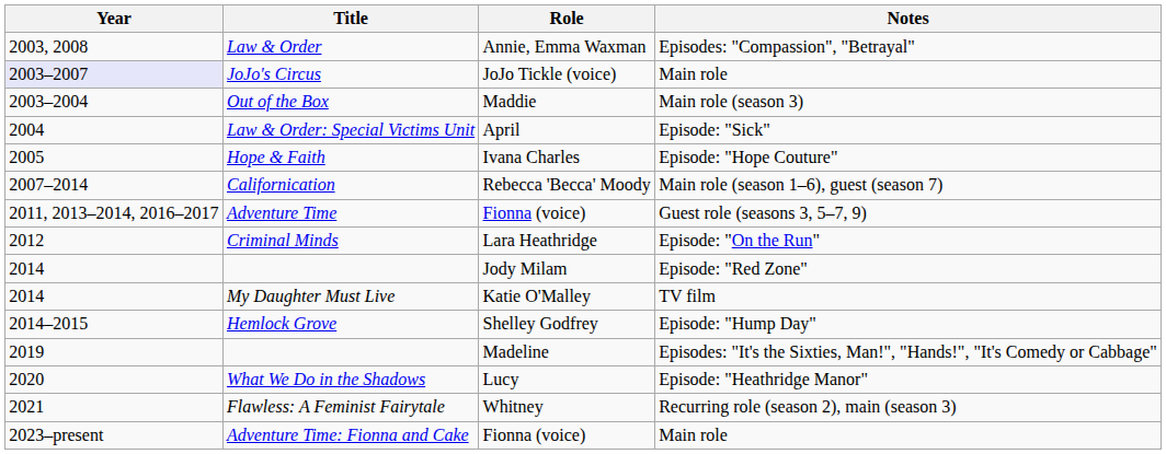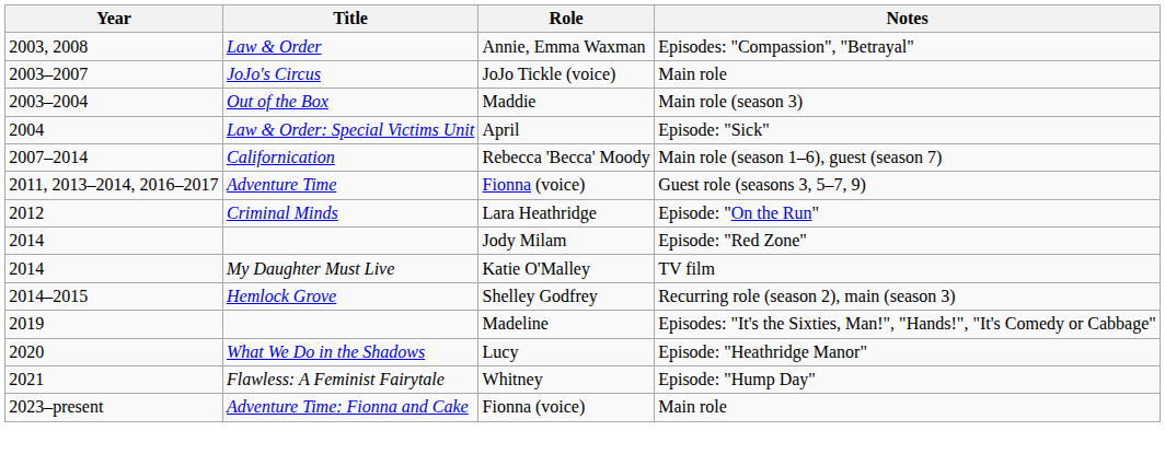JoJo's Circus | Year: lavender background -> no background
- row: 2005 | Hope & Faith | Ivana Charles | Episode: "Hope Couture"
Hemlock Grove | Notes: Episode: "Hump Day" -> Recurring role (season 2), main (season 3)
Flawless: A Feminist Fairytale | Notes: Recurring role (season 2), main (season 3) -> Episode: "Hump Day"
